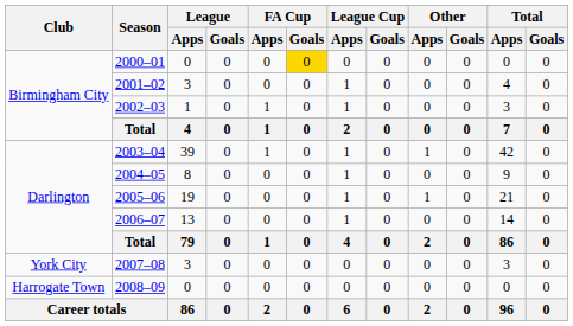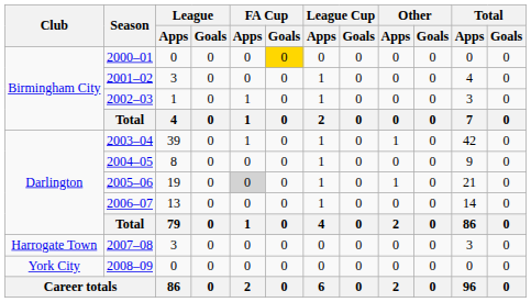2005–06 | FA Cup / Apps: no background -> lightgrey background
2007–08 | Club: York City -> Harrogate Town
2008–09 | Club: Harrogate Town -> York City
